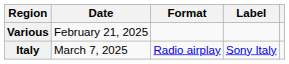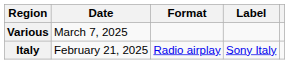Various | Date: February 21, 2025 -> March 7, 2025
Italy | Date: March 7, 2025 -> February 21, 2025
